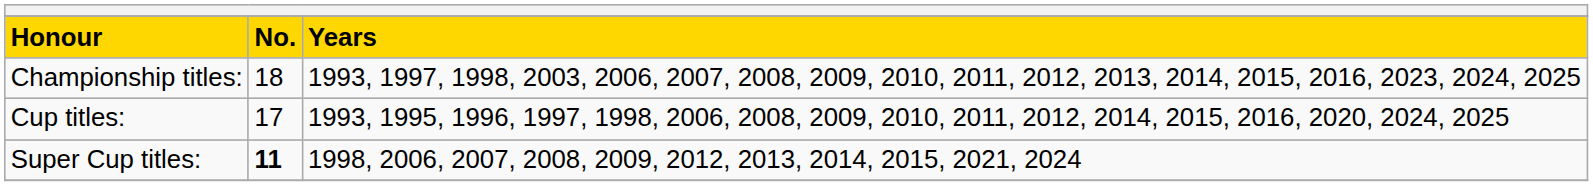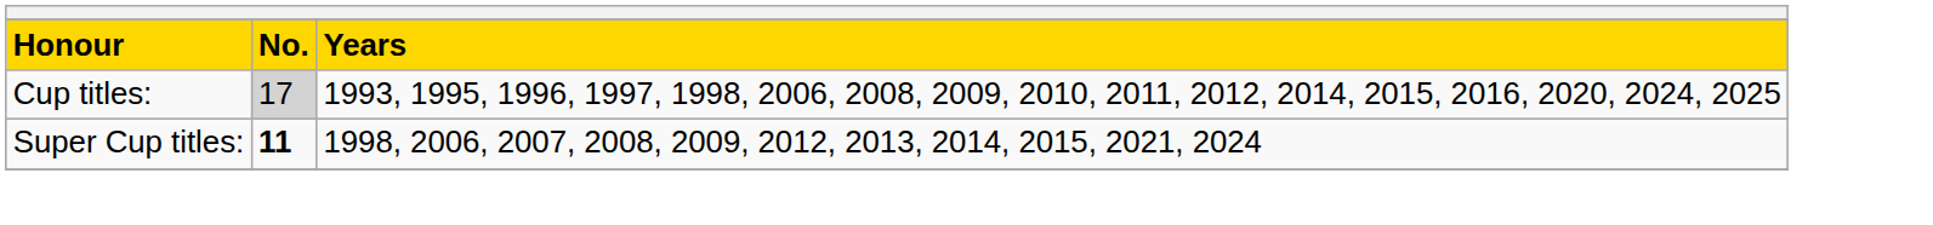- row: Championship titles: | 18 | 1993, 1997, 1998, 2003, 2006, 2007, 2008, 2009, 2010, 2011, 2012, 2013, 2014, 2015, 2016, 2023, 2024, 2025
Cup titles: | column 2: no background -> lightgrey background
